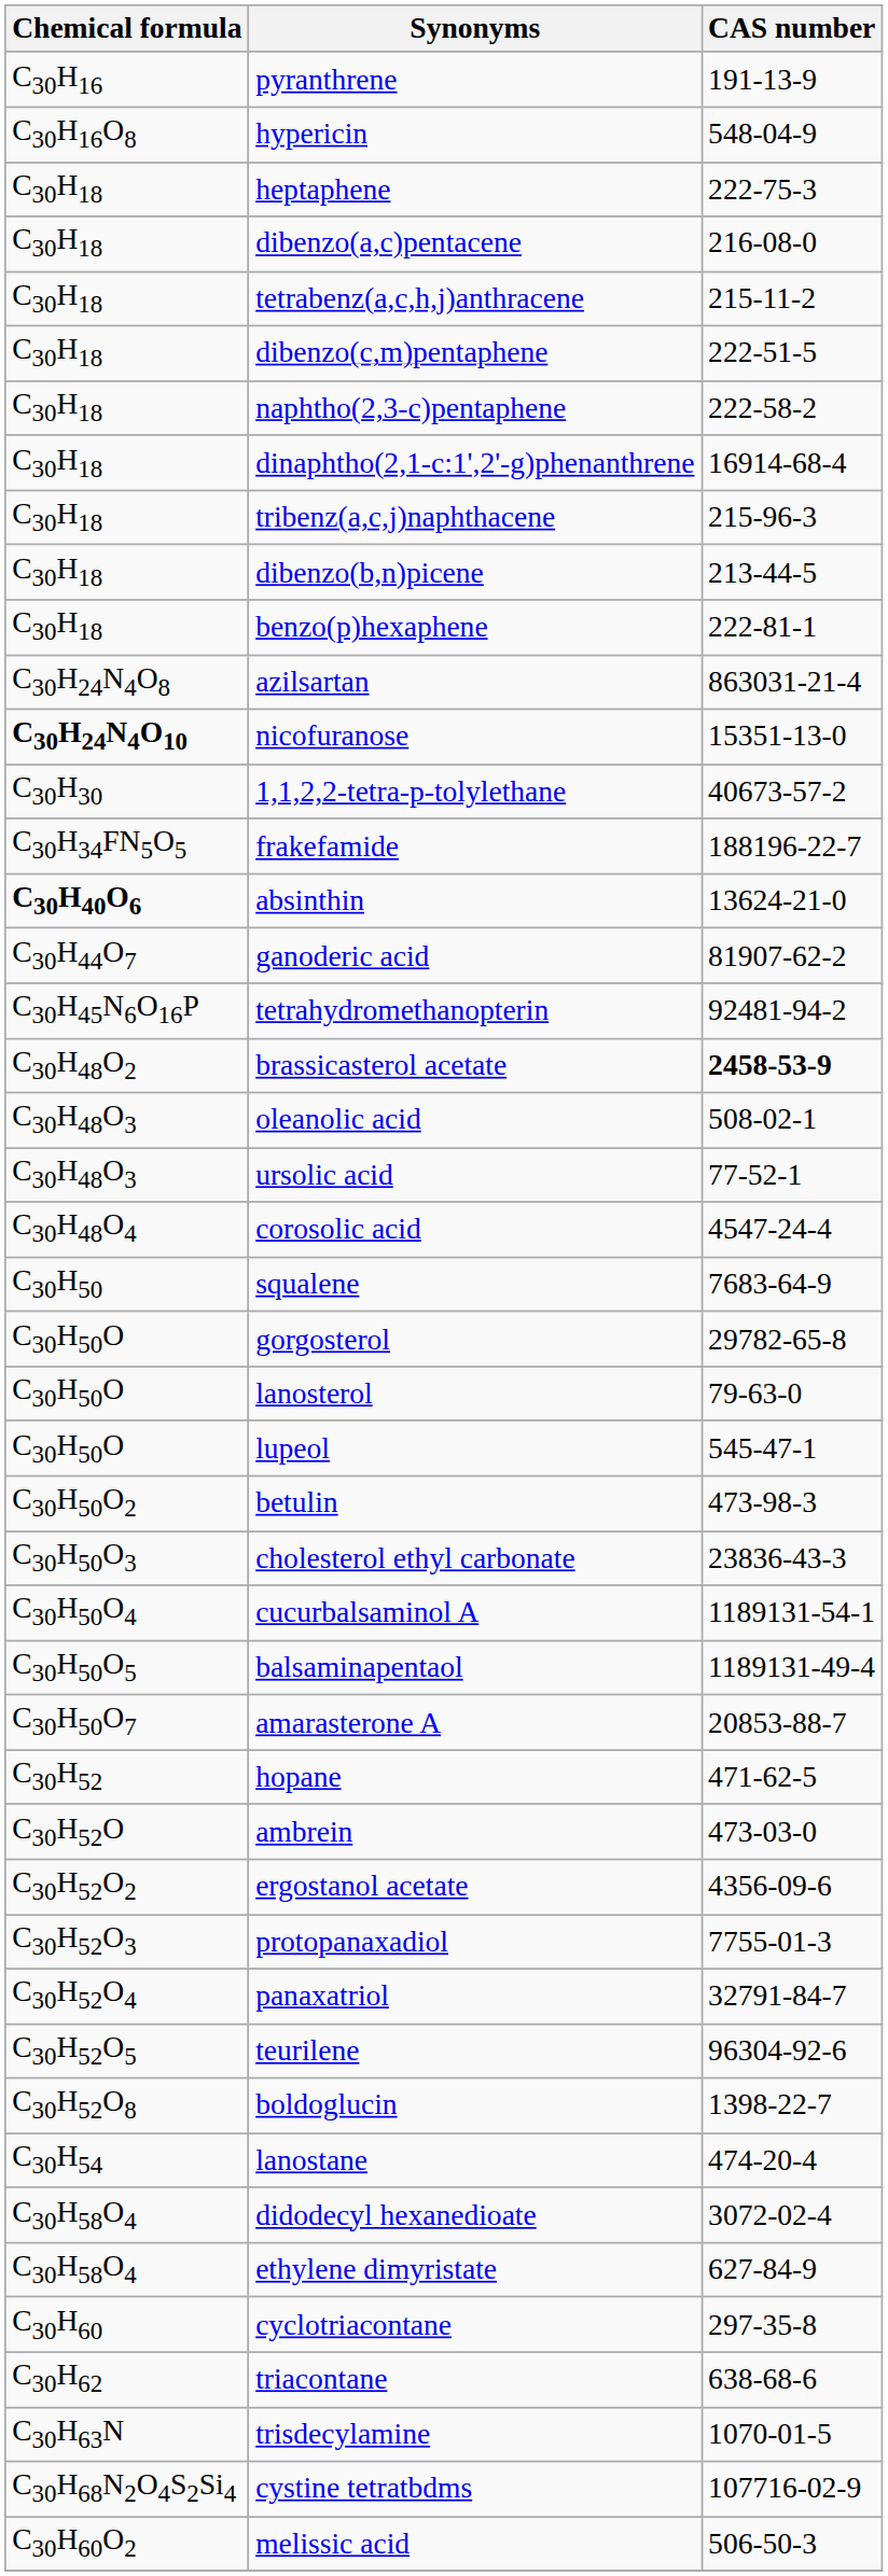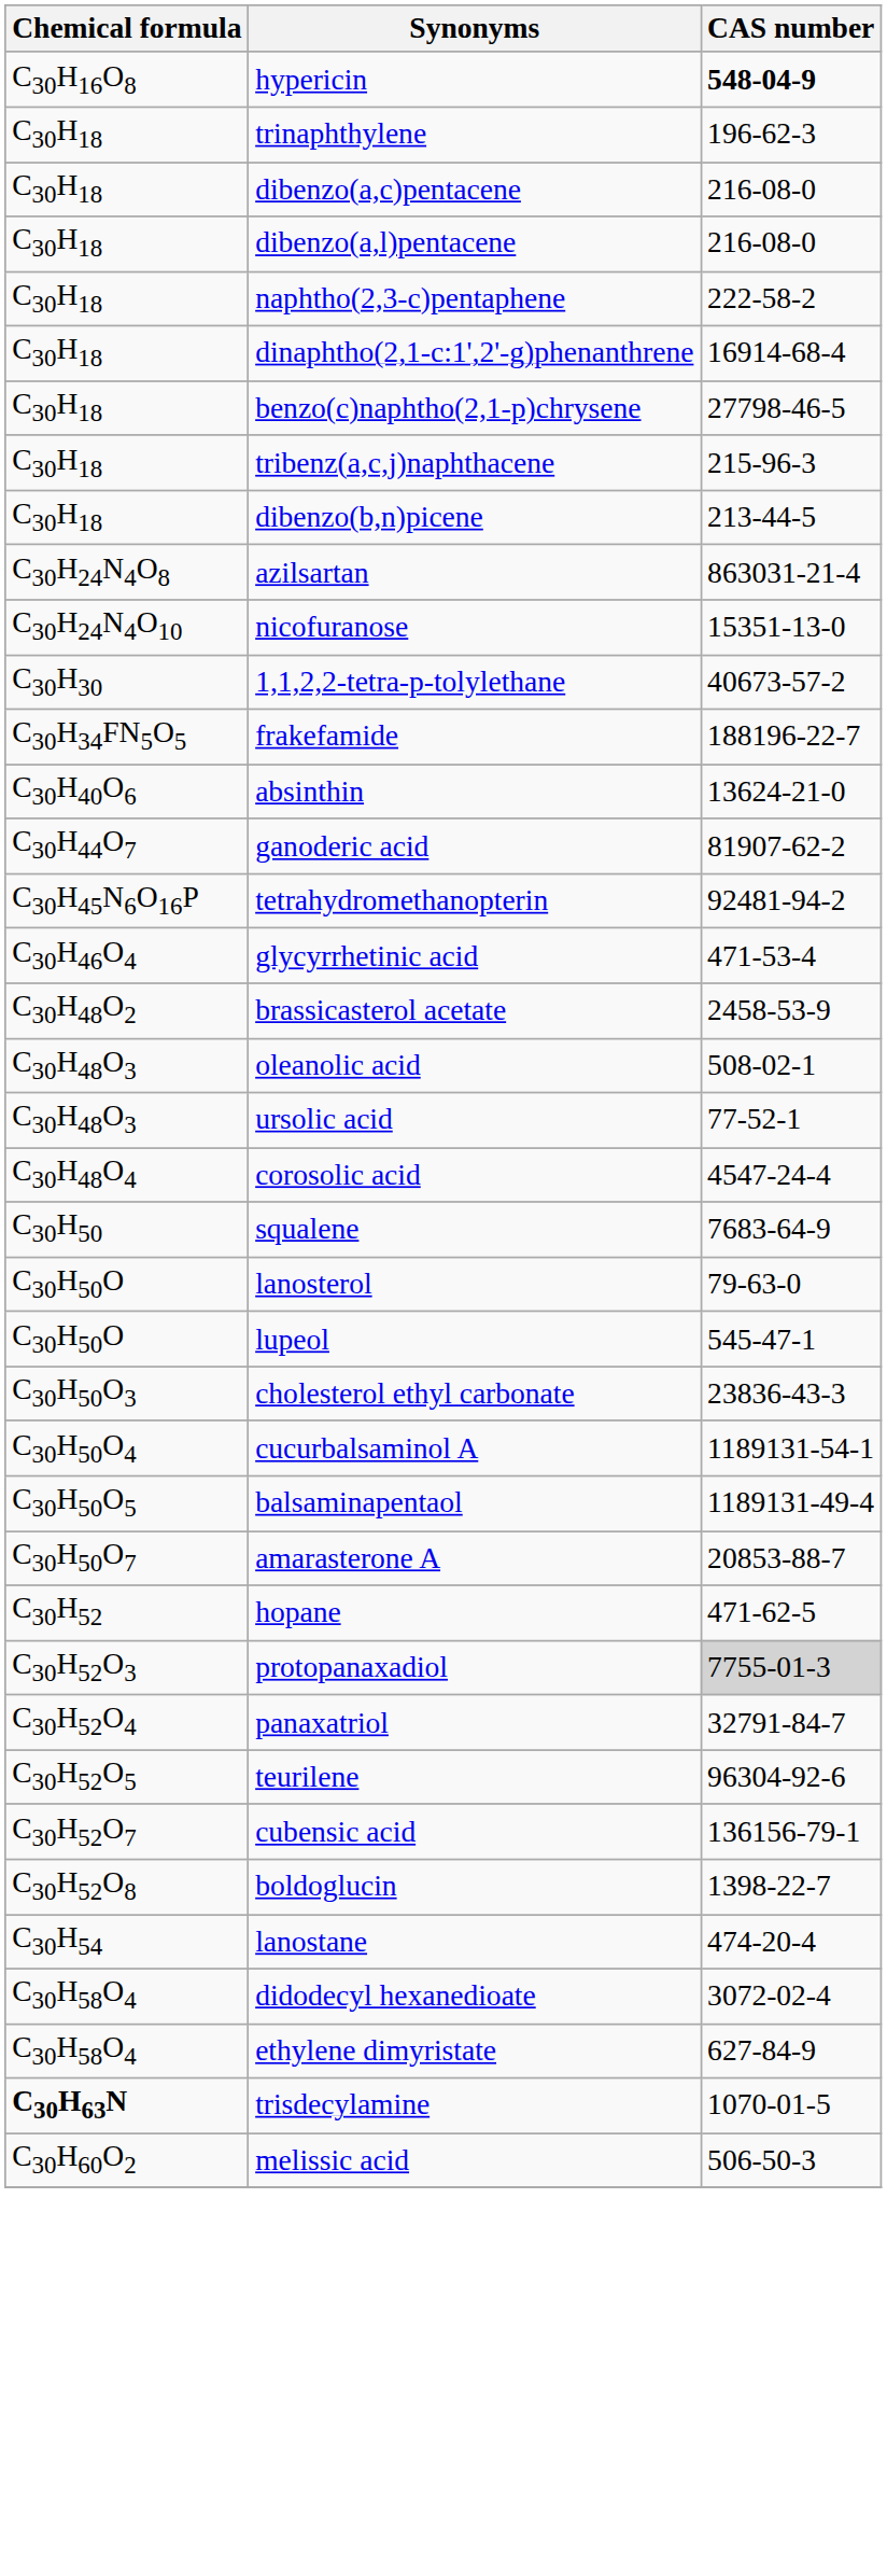- row: C30H16 | pyranthrene | 191-13-9
hypericin | CAS number: normal -> bold
- row: C30H18 | heptaphene | 222-75-3
+ row: C30H18 | trinaphthylene | 196-62-3
+ row: C30H18 | dibenzo(a,l)pentacene | 216-08-0
- row: C30H18 | tetrabenz(a,c,h,j)anthracene | 215-11-2
- row: C30H18 | dibenzo(c,m)pentaphene | 222-51-5
+ row: C30H18 | benzo(c)naphtho(2,1-p)chrysene | 27798-46-5
- row: C30H18 | benzo(p)hexaphene | 222-81-1
nicofuranose | Chemical formula: bold -> normal
absinthin | Chemical formula: bold -> normal
+ row: C30H46O4 | glycyrrhetinic acid | 471-53-4
brassicasterol acetate | CAS number: bold -> normal
- row: C30H50O | gorgosterol | 29782-65-8
- row: C30H50O2 | betulin | 473-98-3
- row: C30H52O | ambrein | 473-03-0
- row: C30H52O2 | ergostanol acetate | 4356-09-6
protopanaxadiol | CAS number: no background -> lightgrey background
+ row: C30H52O7 | cubensic acid | 136156-79-1
- row: C30H60 | cyclotriacontane | 297-35-8
- row: C30H62 | triacontane | 638-68-6
trisdecylamine | Chemical formula: normal -> bold
- row: C30H68N2O4S2Si4 | cystine tetratbdms | 107716-02-9
